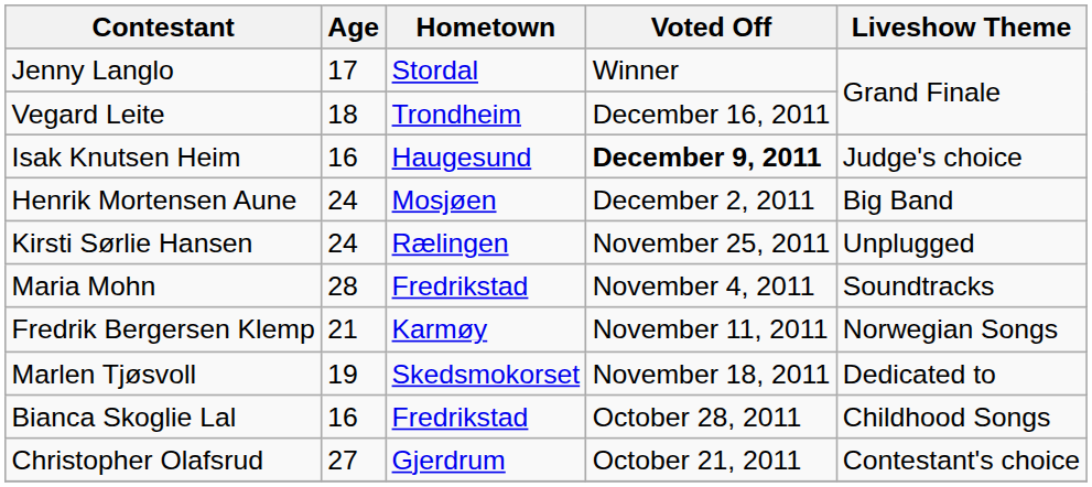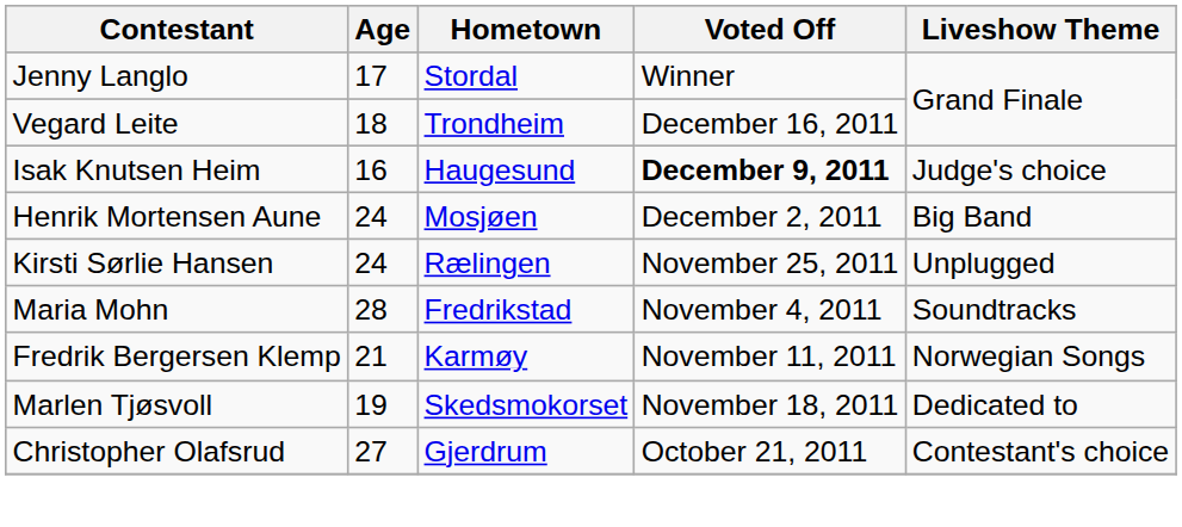- row: Bianca Skoglie Lal | 16 | Fredrikstad | October 28, 2011 | Childhood Songs
